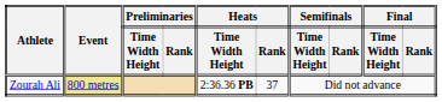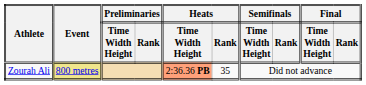Zourah Ali | Heats / Time Width Height: no background -> lightsalmon background
Zourah Ali | Heats / Rank: 37 -> 35
